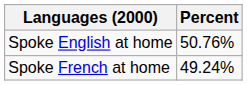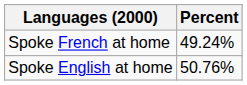rows swapped: Spoke French at home <-> Spoke English at home
